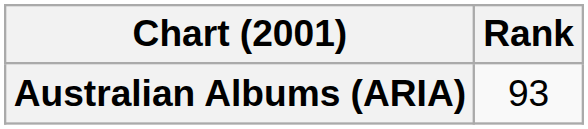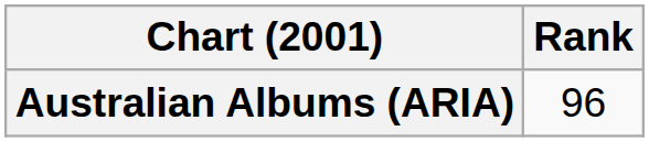Australian Albums (ARIA) | Rank: 93 -> 96
